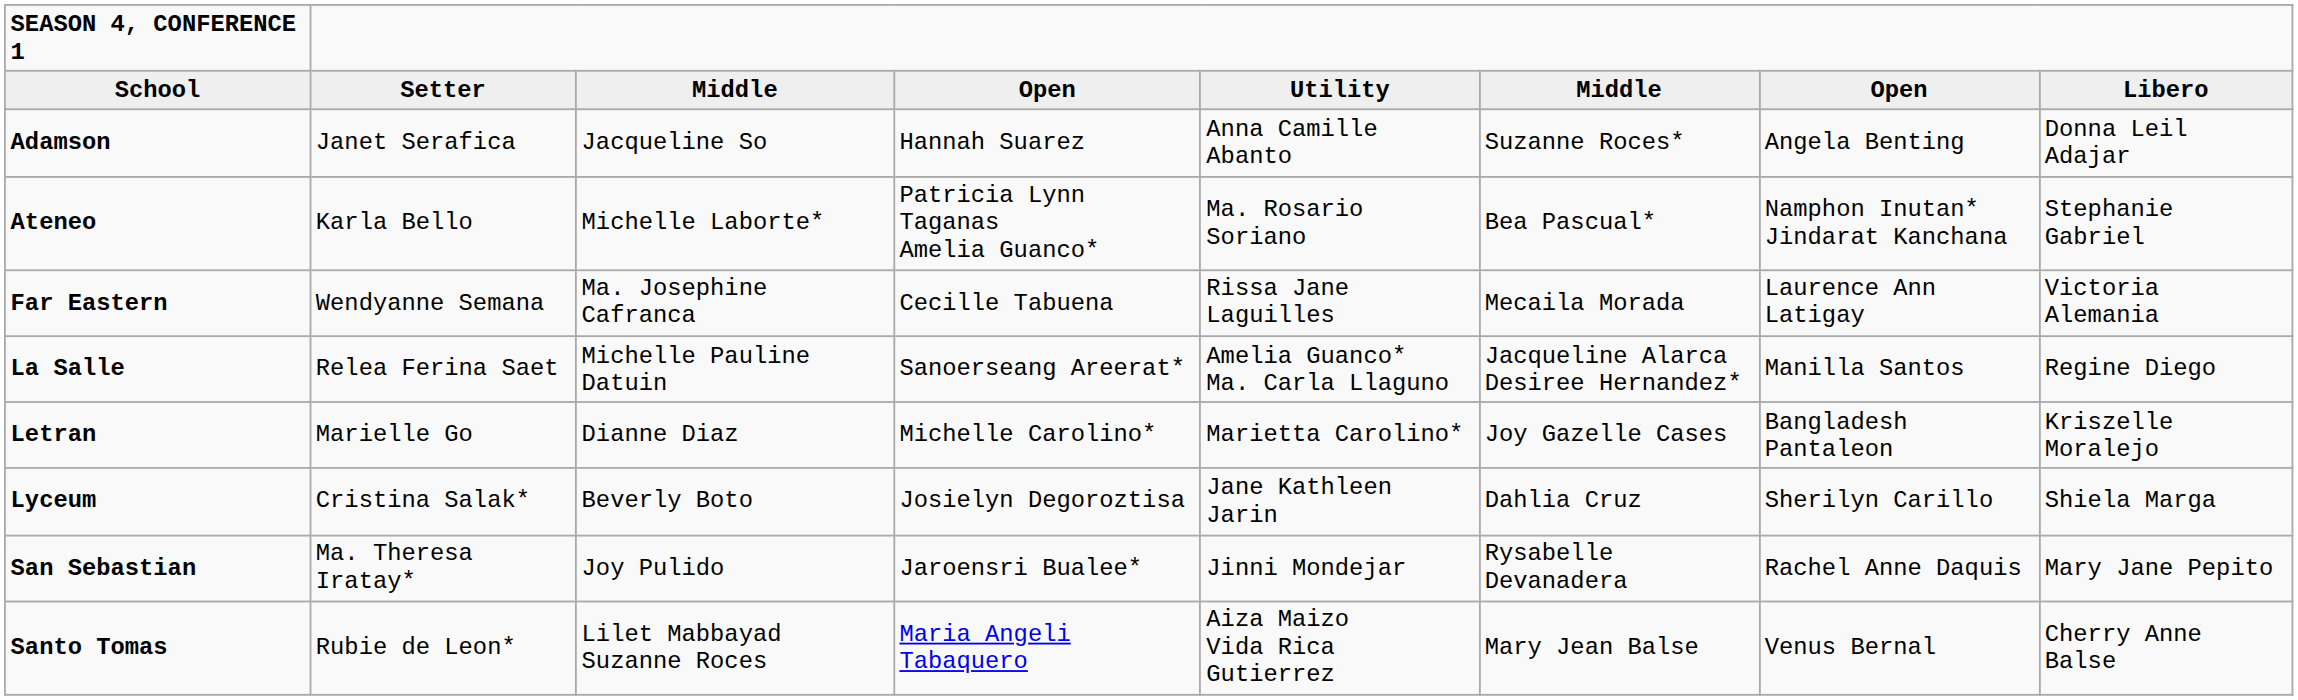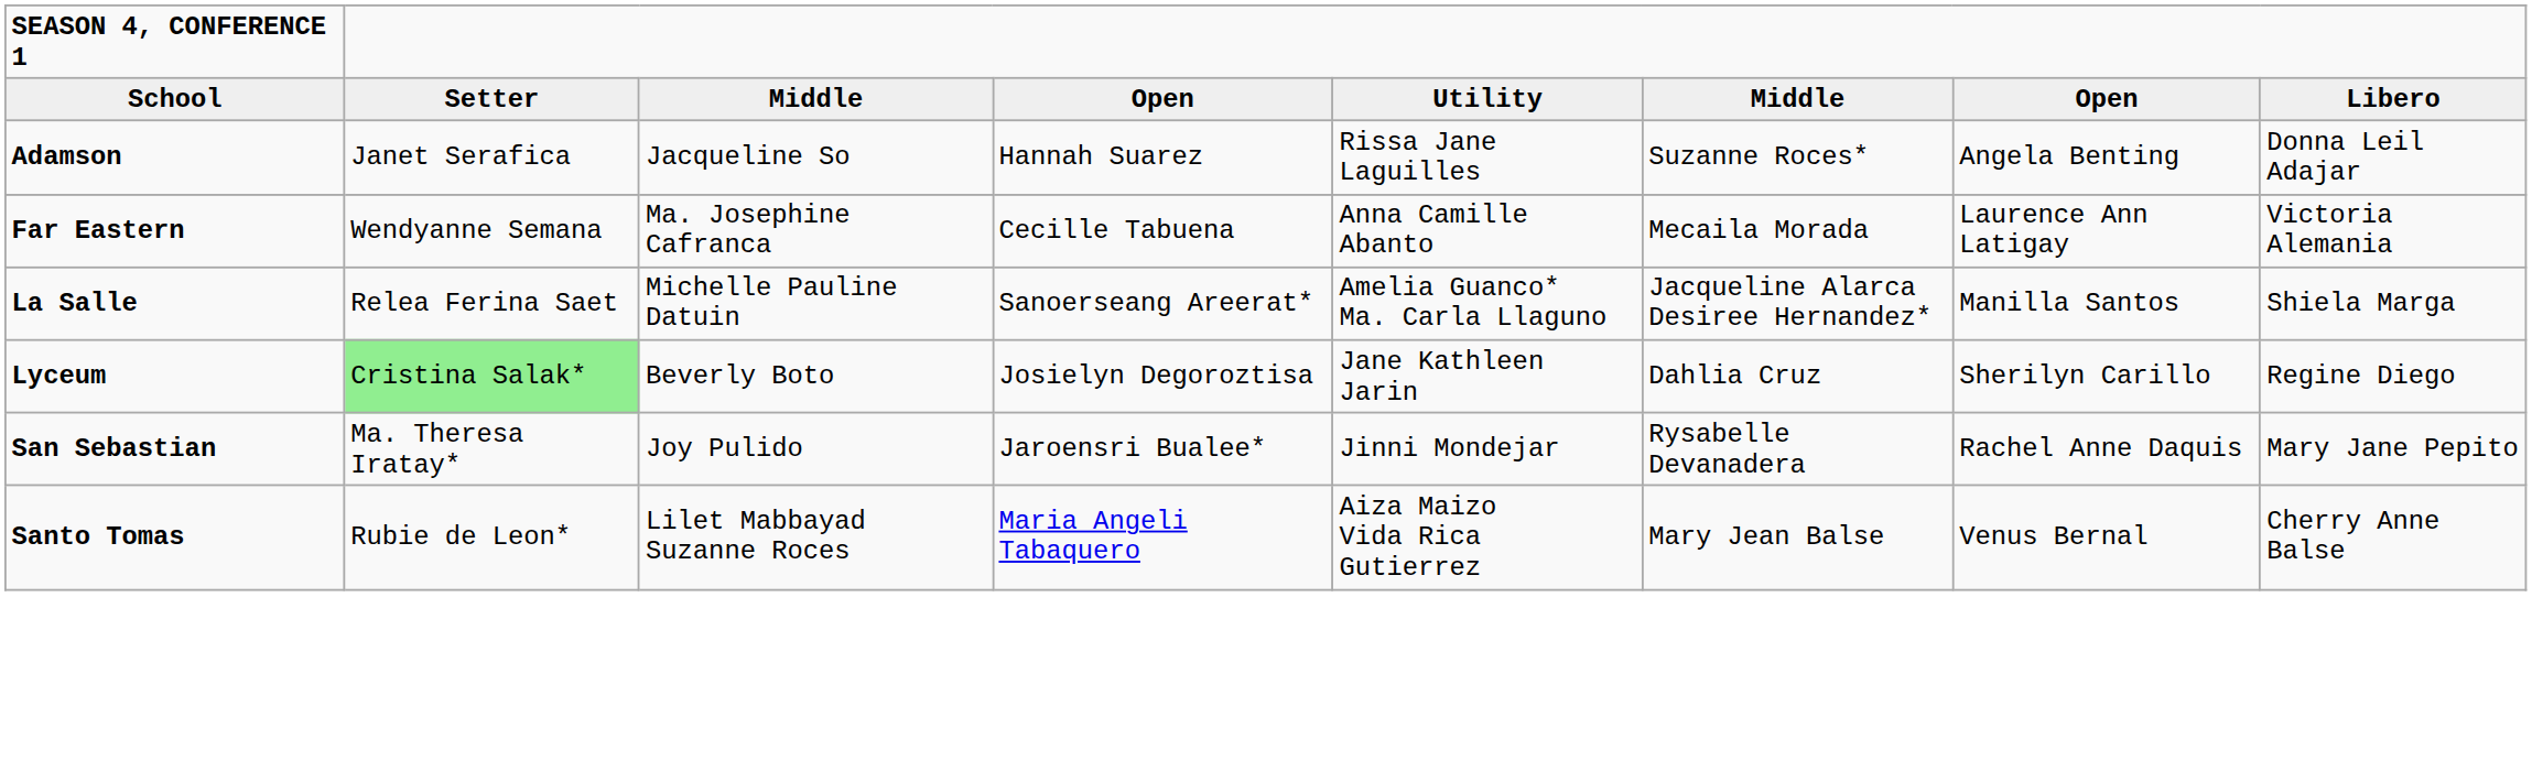Adamson | Utility: Anna Camille Abanto -> Rissa Jane Laguilles
- row: Ateneo | Karla Bello | Michelle Laborte* | Patricia Lynn Taganas Amelia Guanco* | Ma. Rosario Soriano | Bea Pascual* | Namphon Inutan* Jindarat Kanchana | Stephanie Gabriel
Far Eastern | Utility: Rissa Jane Laguilles -> Anna Camille Abanto
La Salle | Libero: Regine Diego -> Shiela Marga
- row: Letran | Marielle Go | Dianne Diaz | Michelle Carolino* | Marietta Carolino* | Joy Gazelle Cases | Bangladesh Pantaleon | Kriszelle Moralejo
Lyceum | Setter: no background -> lightgreen background
Lyceum | Libero: Shiela Marga -> Regine Diego
